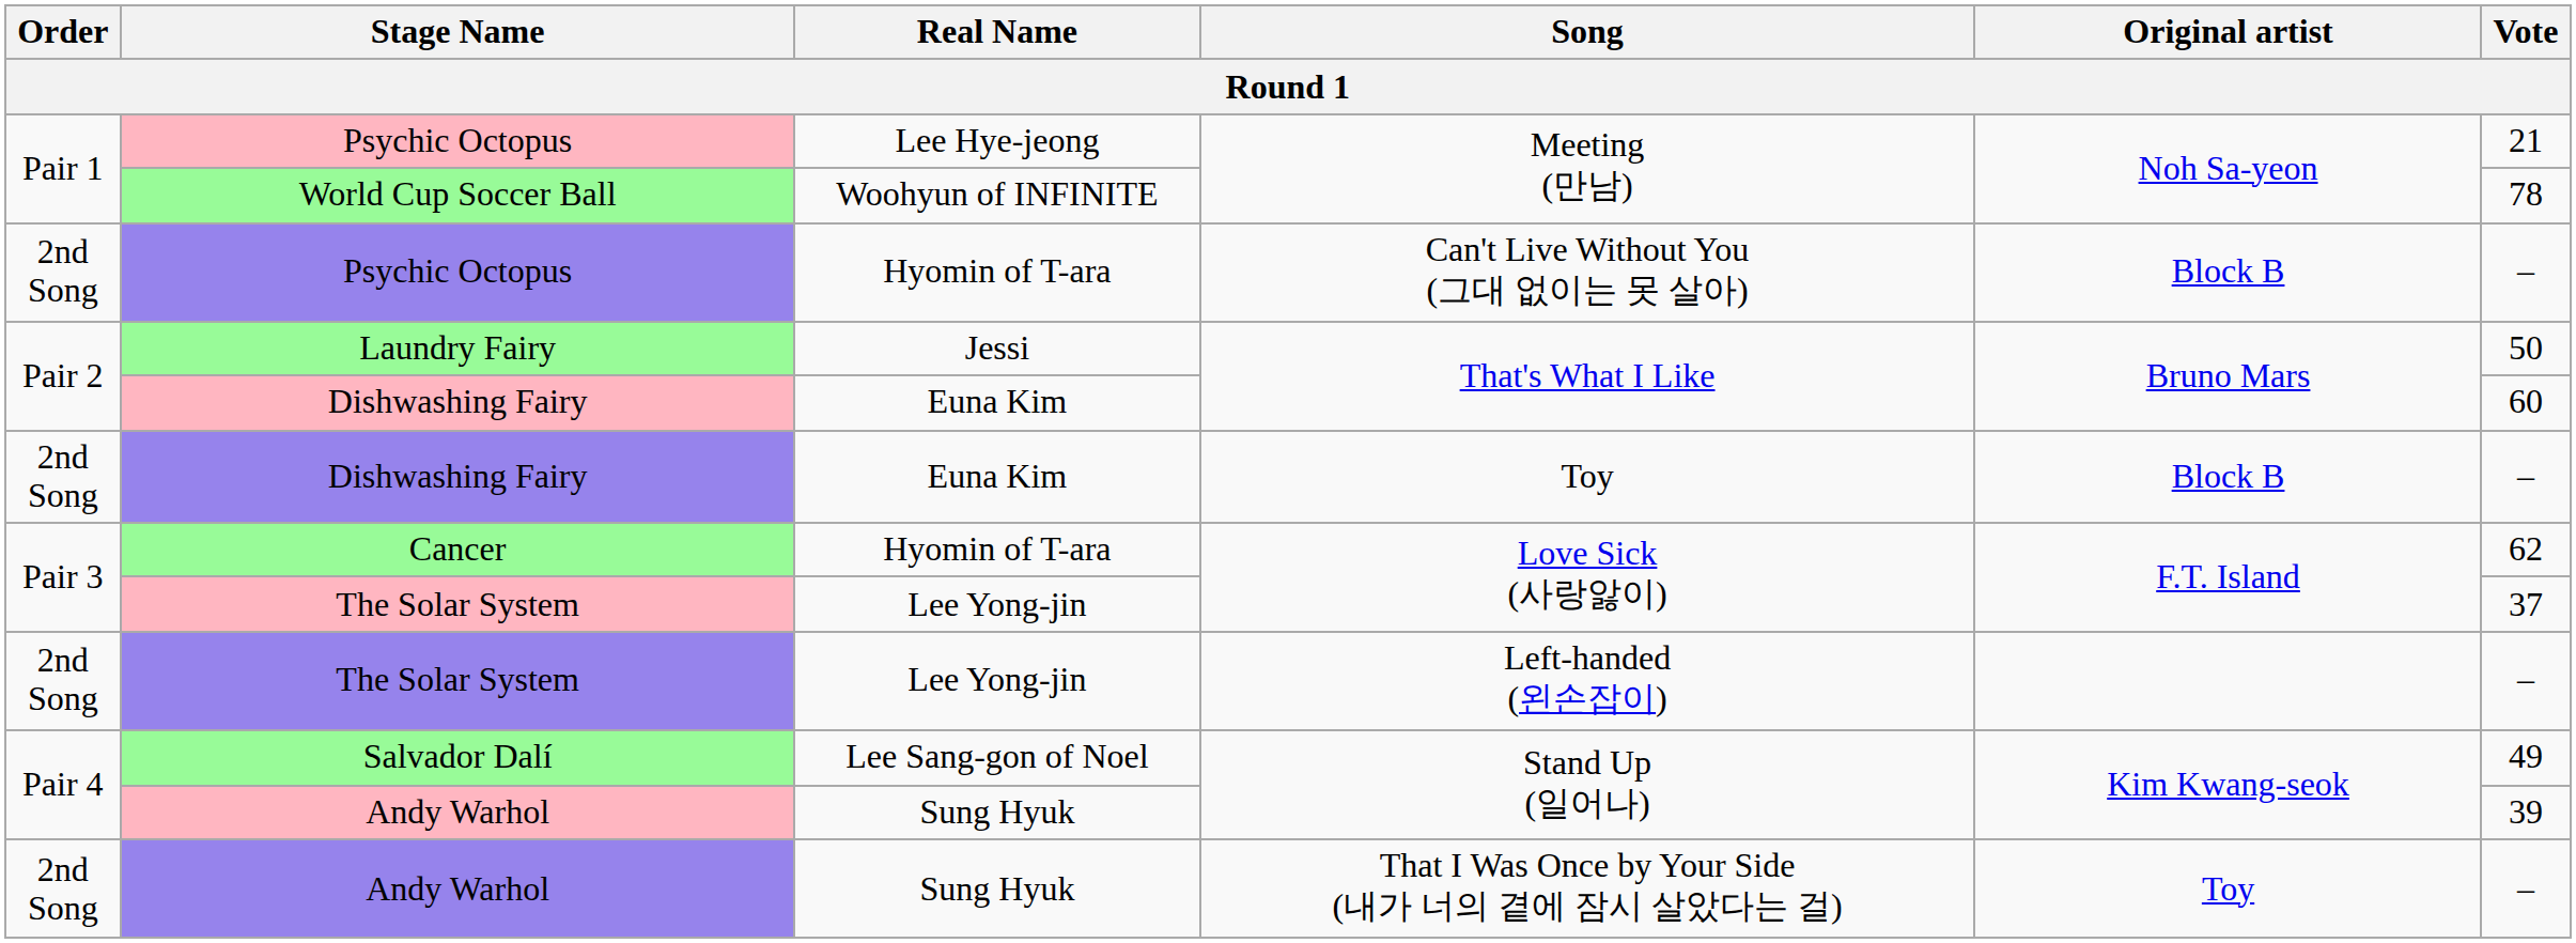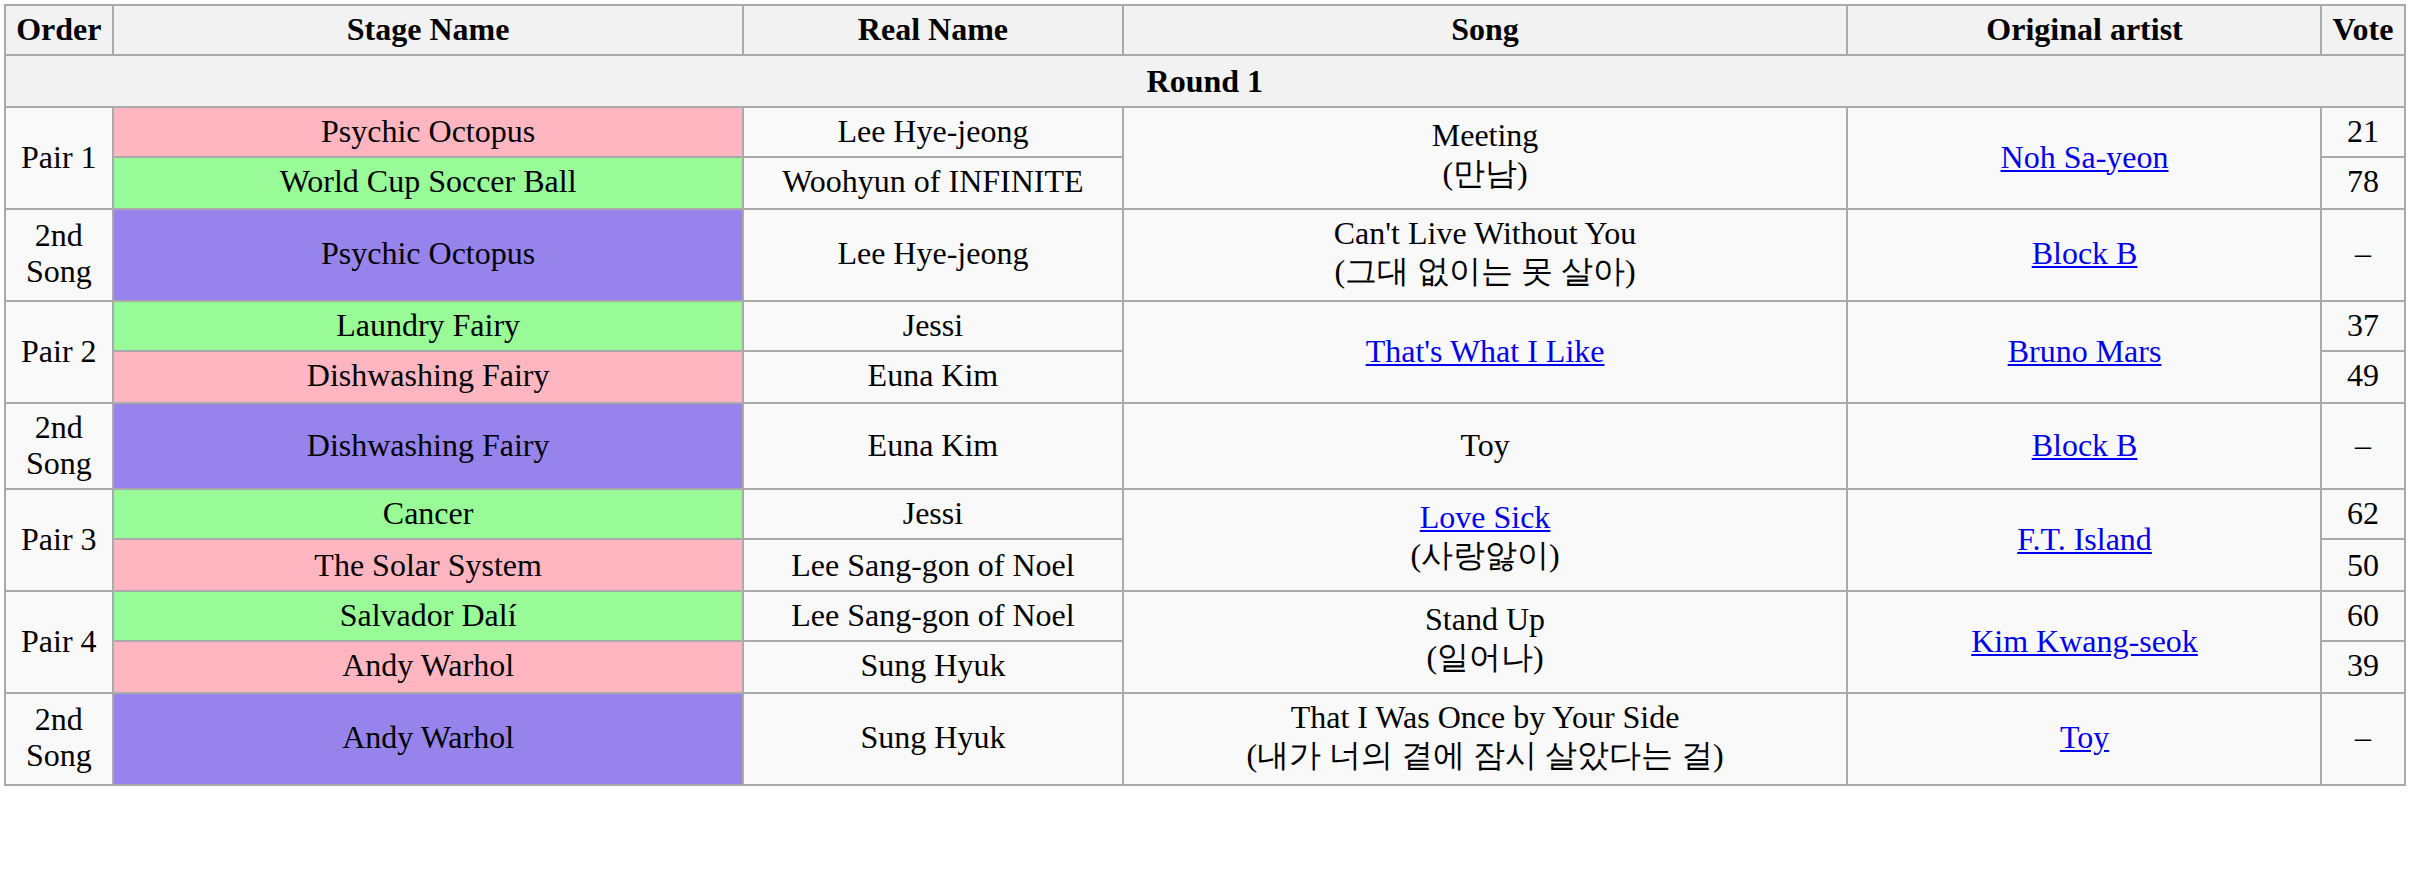Psychic Octopus / Can't Live Without You (그대 없이는 못 살아) | Real Name: Hyomin of T-ara -> Lee Hye-jeong
Laundry Fairy | Vote: 50 -> 37
Dishwashing Fairy / That's What I Like | Vote: 60 -> 49
Cancer | Real Name: Hyomin of T-ara -> Jessi
The Solar System / Love Sick (사랑앓이) | Real Name: Lee Yong-jin -> Lee Sang-gon of Noel
The Solar System / Love Sick (사랑앓이) | Vote: 37 -> 50
- row: 2nd Song | The Solar System | Lee Yong-jin | Left-handed (왼손잡이) | –
Salvador Dalí | Vote: 49 -> 60
